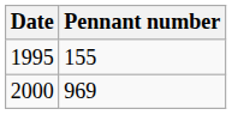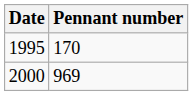1995 | Pennant number: 155 -> 170
